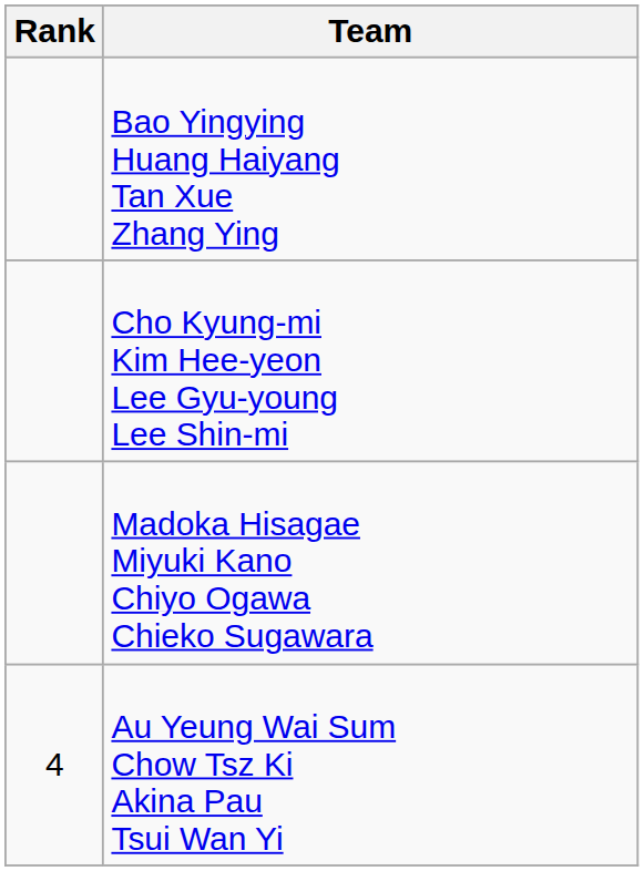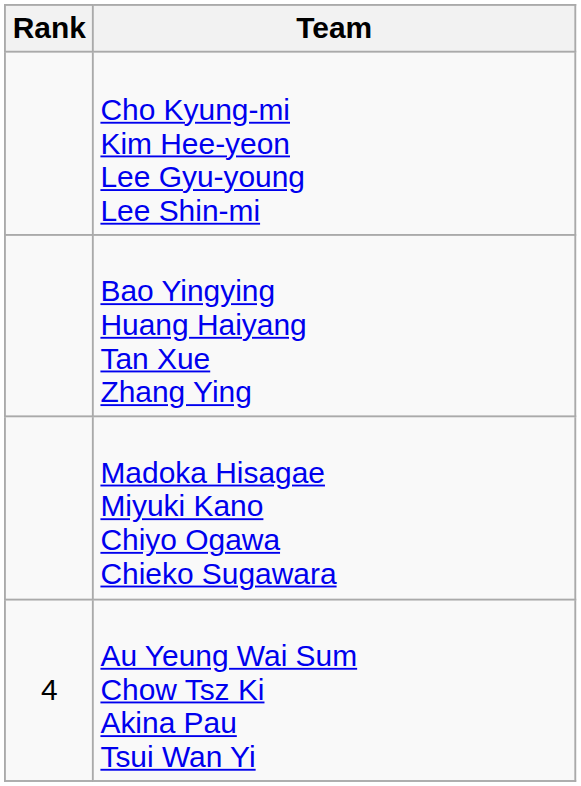rows swapped: Bao Yingying Huang Haiyang Tan Xue Zhang Ying <-> Cho Kyung-mi Kim Hee-yeon Lee Gyu-young Lee Shin-mi
